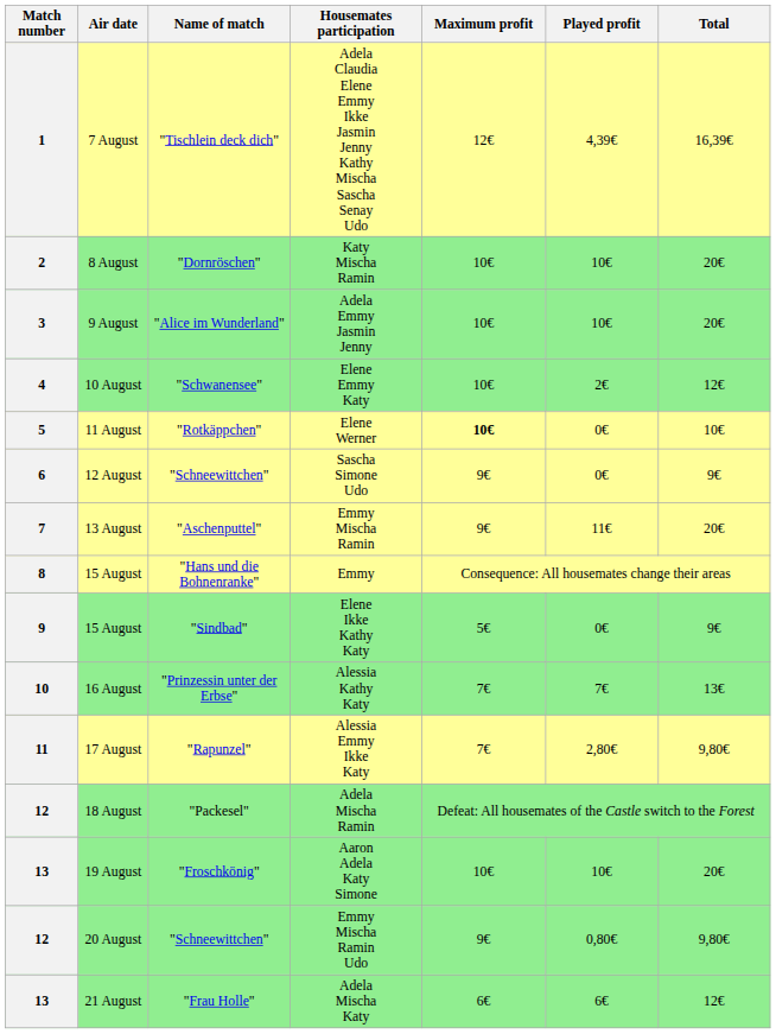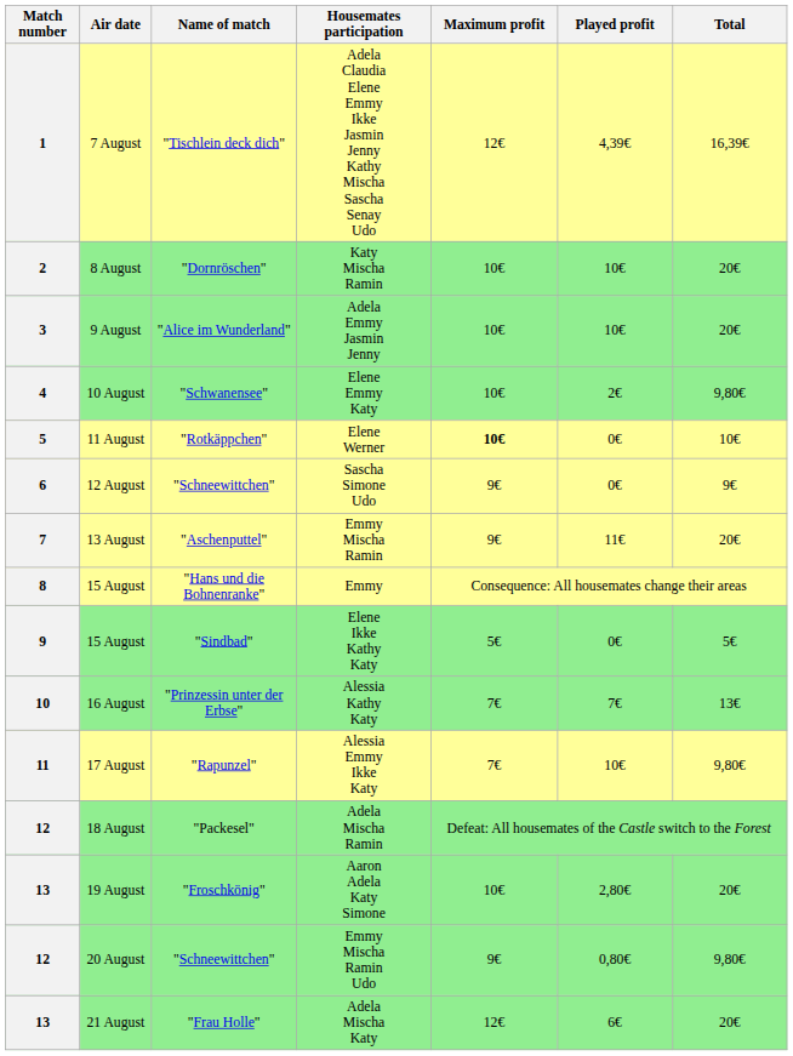Elene Emmy Katy | Total: 12€ -> 9,80€
Elene Ikke Kathy Katy | Total: 9€ -> 5€
Alessia Emmy Ikke Katy | Played profit: 2,80€ -> 10€
Aaron Adela Katy Simone | Played profit: 10€ -> 2,80€
Adela Mischa Katy | Maximum profit: 6€ -> 12€
Adela Mischa Katy | Total: 12€ -> 20€
